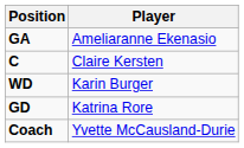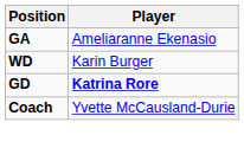- row: C | Claire Kersten
GD | Player: normal -> bold
